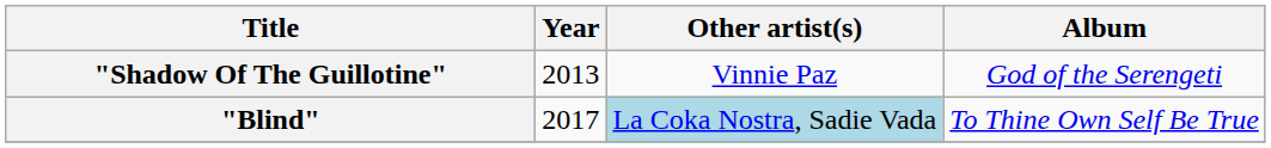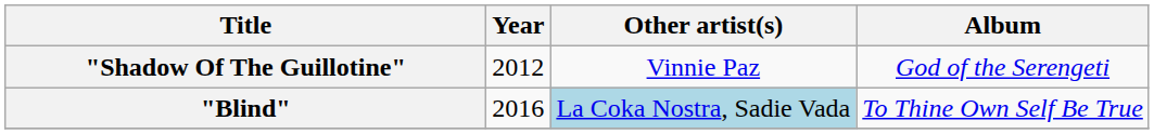"Shadow Of The Guillotine" | Year: 2013 -> 2012
"Blind" | Year: 2017 -> 2016
